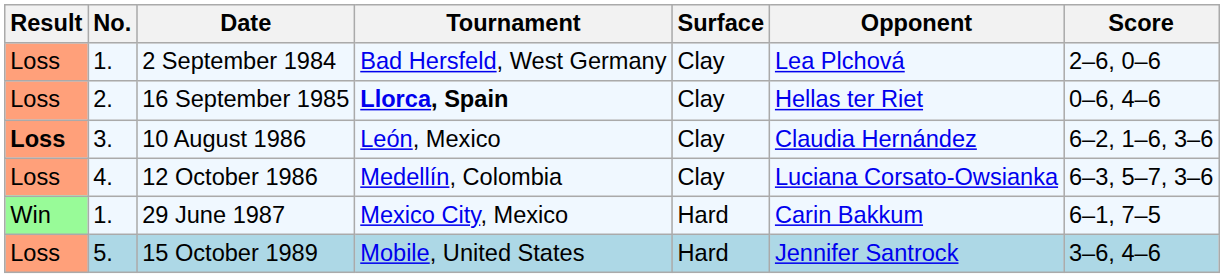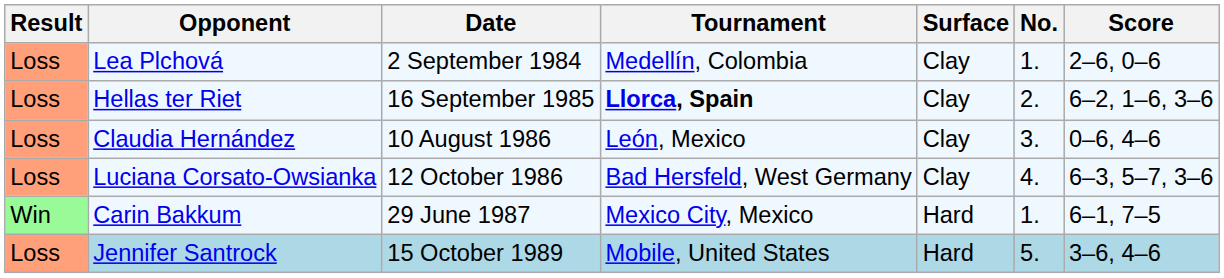columns swapped: No. <-> Opponent
2 September 1984 | Tournament: Bad Hersfeld, West Germany -> Medellín, Colombia
16 September 1985 | Score: 0–6, 4–6 -> 6–2, 1–6, 3–6
10 August 1986 | Result: bold -> normal
10 August 1986 | Score: 6–2, 1–6, 3–6 -> 0–6, 4–6
12 October 1986 | Tournament: Medellín, Colombia -> Bad Hersfeld, West Germany
